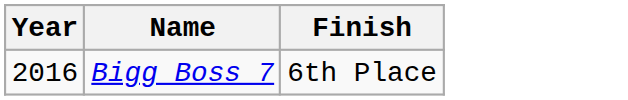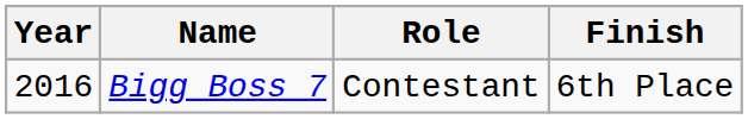+ column: Role | Contestant
